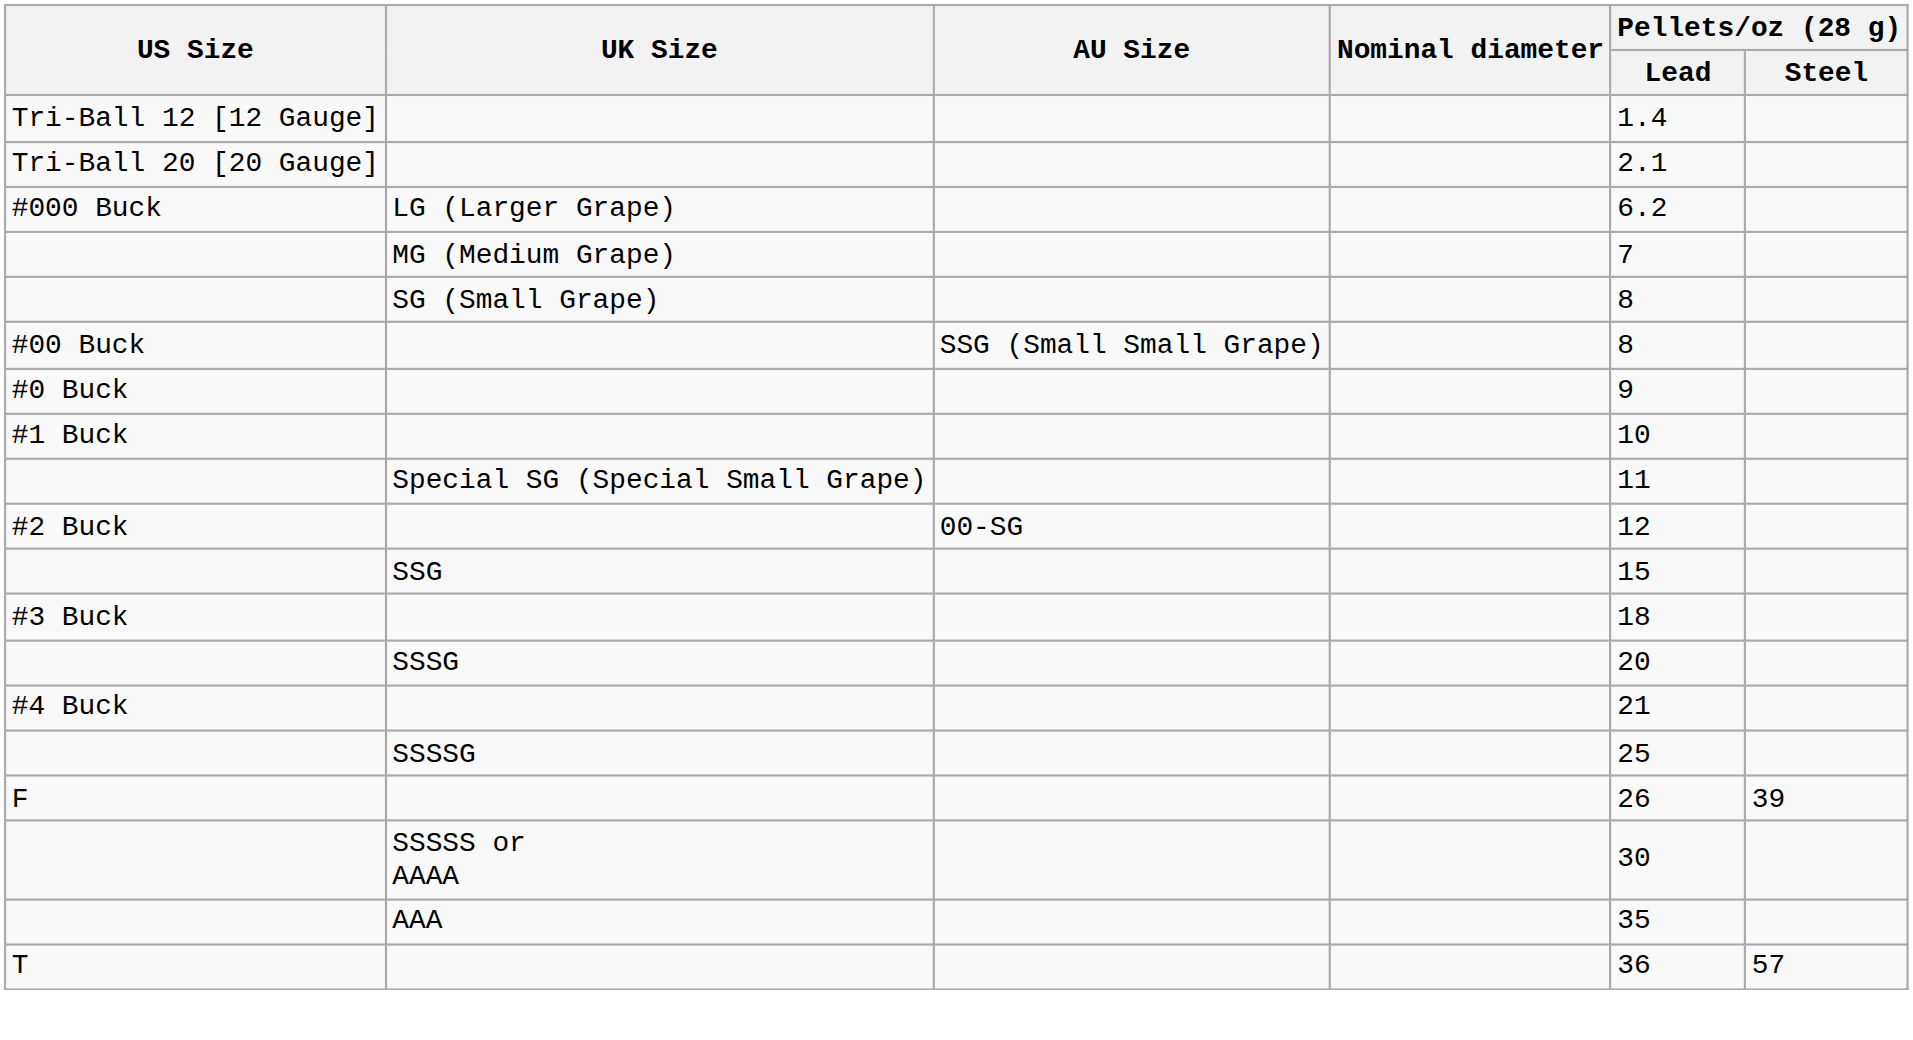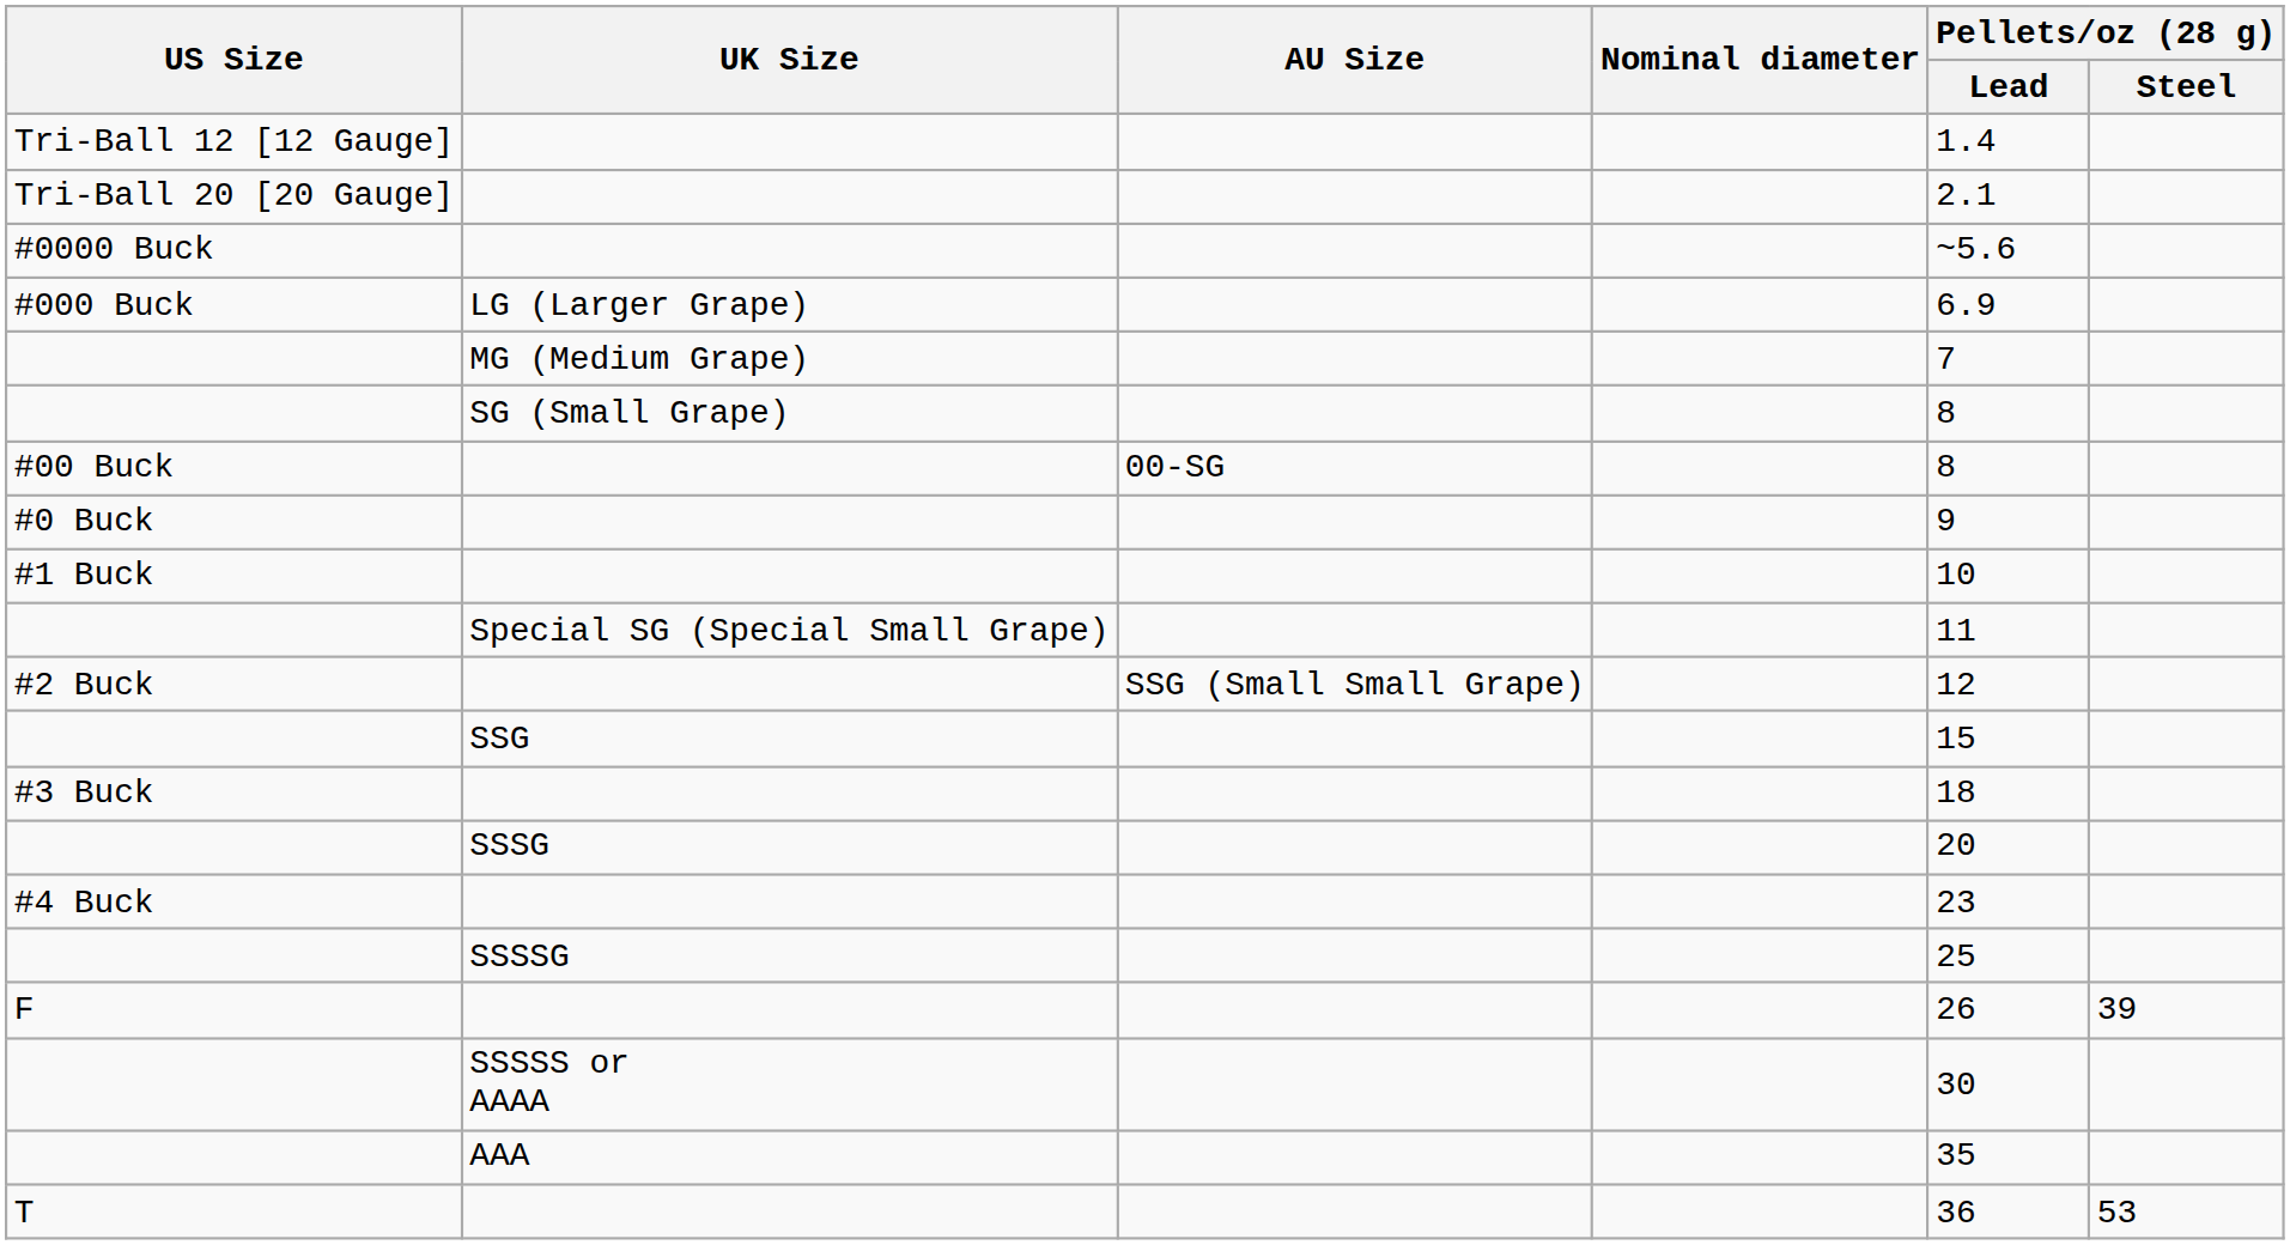+ row: #0000 Buck | ~5.6
#000 Buck | Pellets/oz (28 g) / Lead: 6.2 -> 6.9
#00 Buck | AU Size: SSG (Small Small Grape) -> 00-SG
#2 Buck | AU Size: 00-SG -> SSG (Small Small Grape)
#4 Buck | Pellets/oz (28 g) / Lead: 21 -> 23
T | Pellets/oz (28 g) / Steel: 57 -> 53
